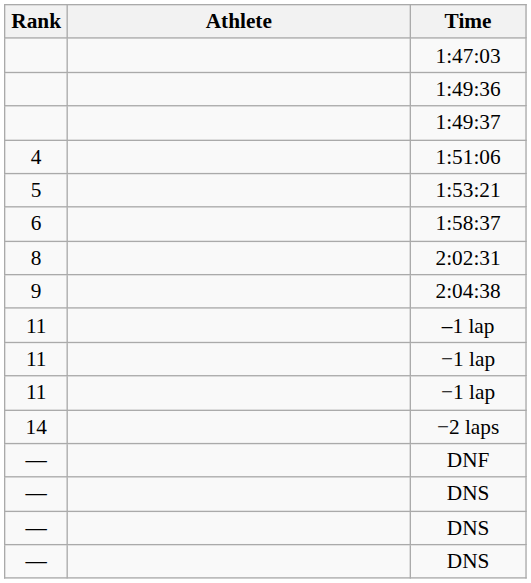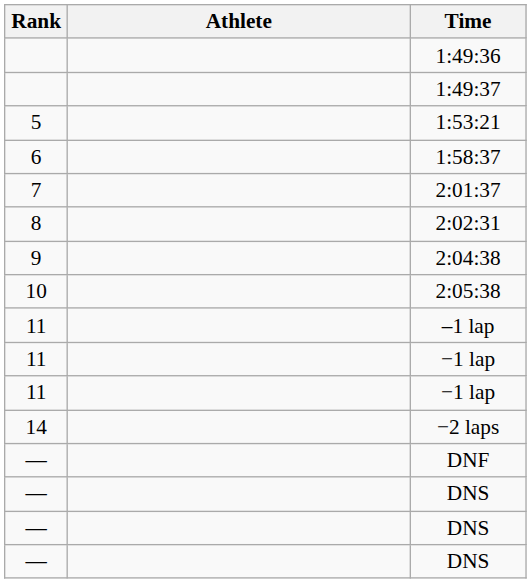- row: 1:47:03
- row: 4 | 1:51:06
+ row: 7 | 2:01:37
+ row: 10 | 2:05:38
